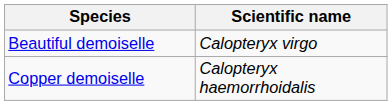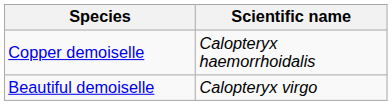rows swapped: Copper demoiselle <-> Beautiful demoiselle
